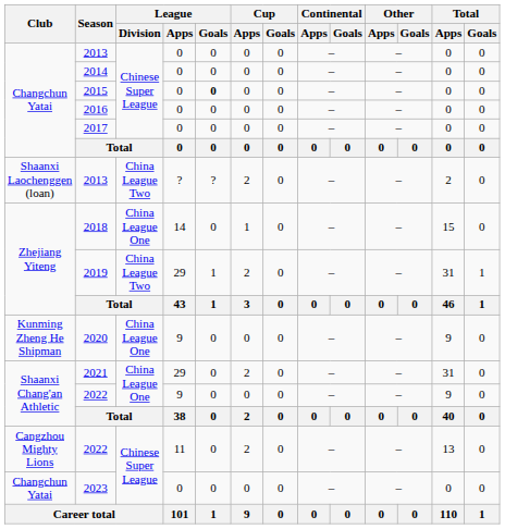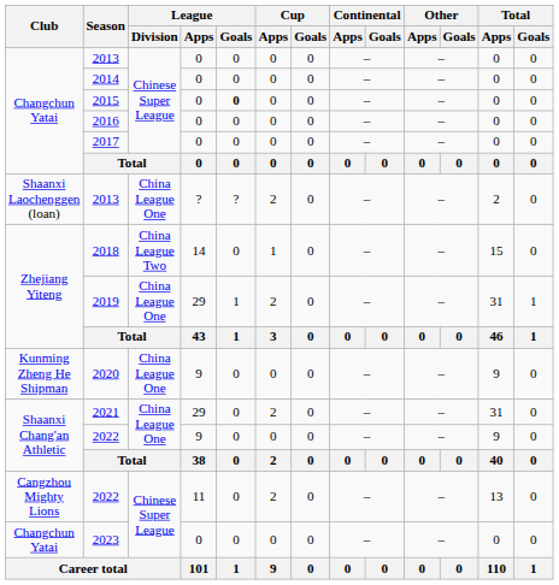Shaanxi Laochenggen (loan) / 2013 | League / Division: China League Two -> China League One
2018 | League / Division: China League One -> China League Two
2019 | League / Division: China League Two -> China League One
